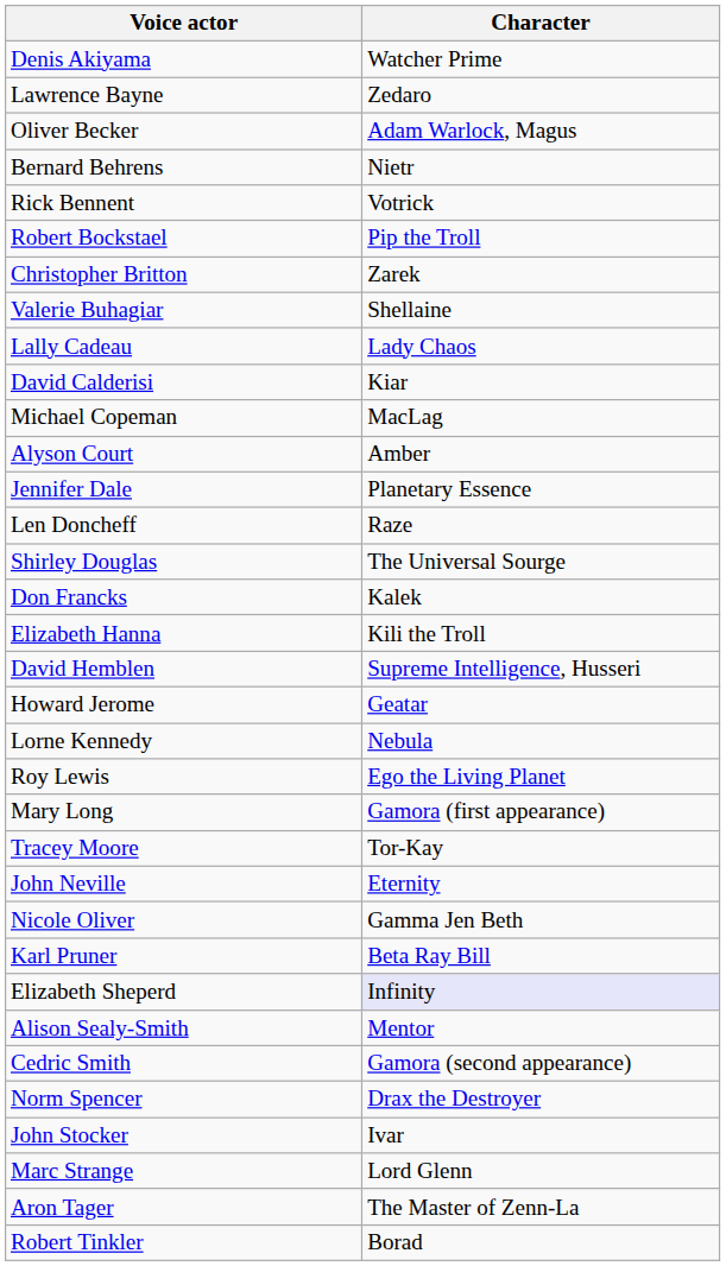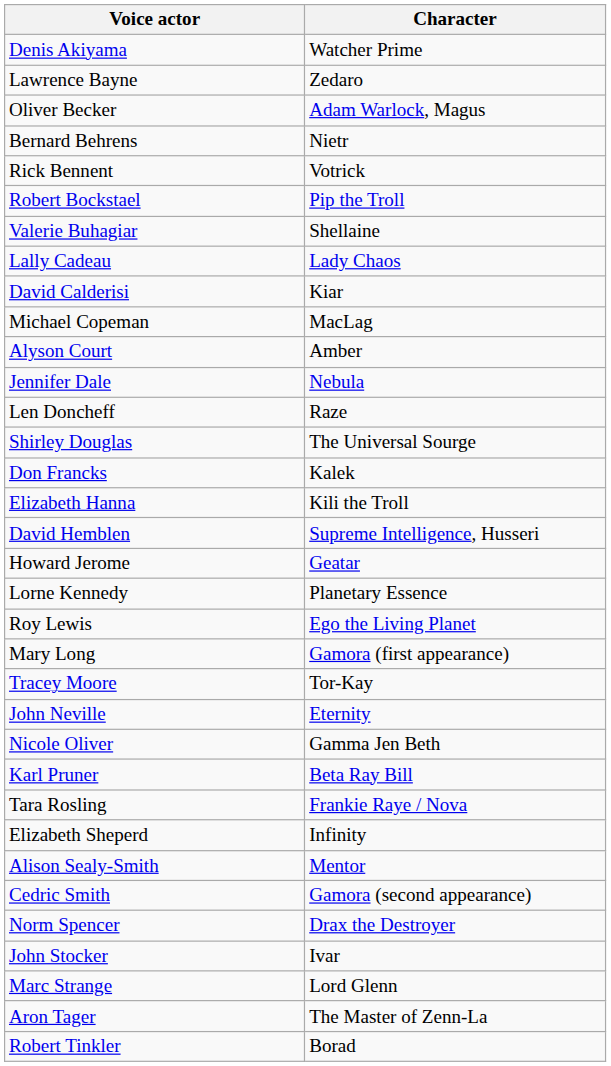- row: Christopher Britton | Zarek
Jennifer Dale | Character: Planetary Essence -> Nebula
Lorne Kennedy | Character: Nebula -> Planetary Essence
+ row: Tara Rosling | Frankie Raye / Nova
Elizabeth Sheperd | Character: lavender background -> no background
